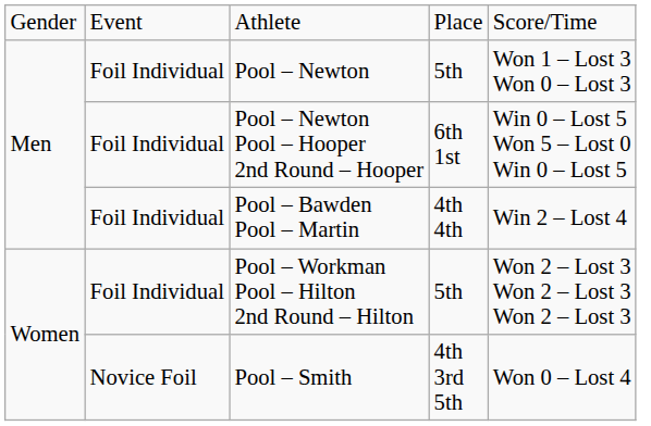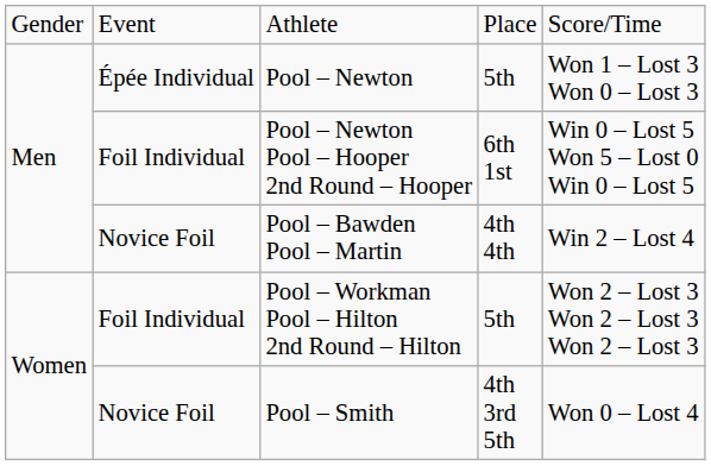Pool – Newton | column 2: Foil Individual -> Épée Individual
Pool – Bawden Pool – Martin | column 2: Foil Individual -> Novice Foil
